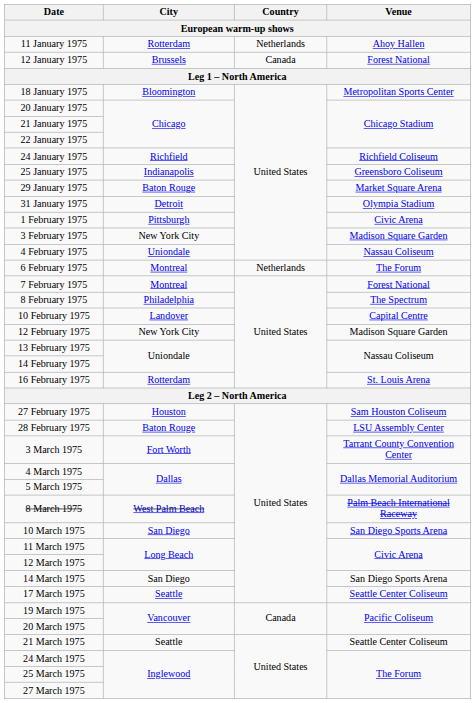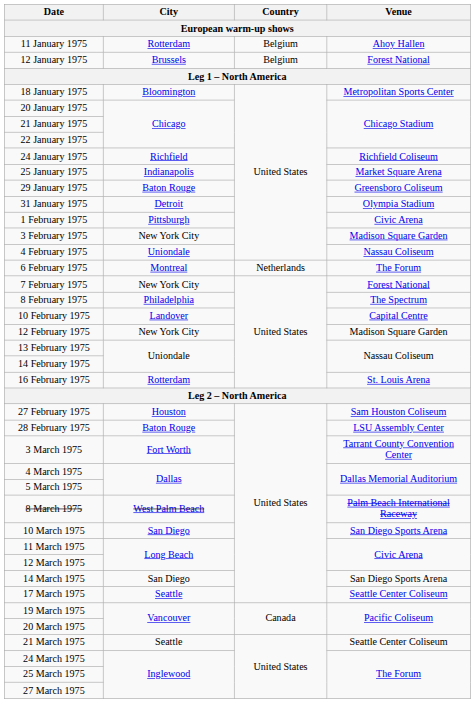11 January 1975 | Country: Netherlands -> Belgium
12 January 1975 | Country: Canada -> Belgium
25 January 1975 | Venue: Greensboro Coliseum -> Market Square Arena
29 January 1975 | Venue: Market Square Arena -> Greensboro Coliseum
7 February 1975 | City: Montreal -> New York City
